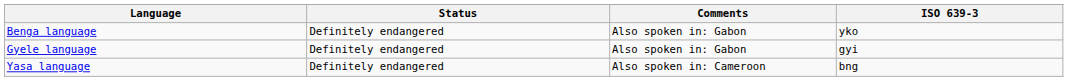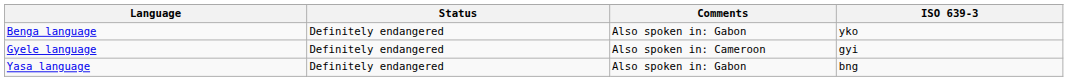Gyele language | Comments: Also spoken in: Gabon -> Also spoken in: Cameroon
Yasa language | Comments: Also spoken in: Cameroon -> Also spoken in: Gabon
